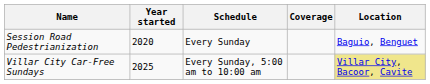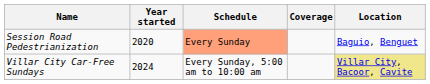Session Road Pedestrianization | Schedule: no background -> lightsalmon background
Villar City Car-Free Sundays | Year started: 2025 -> 2024
